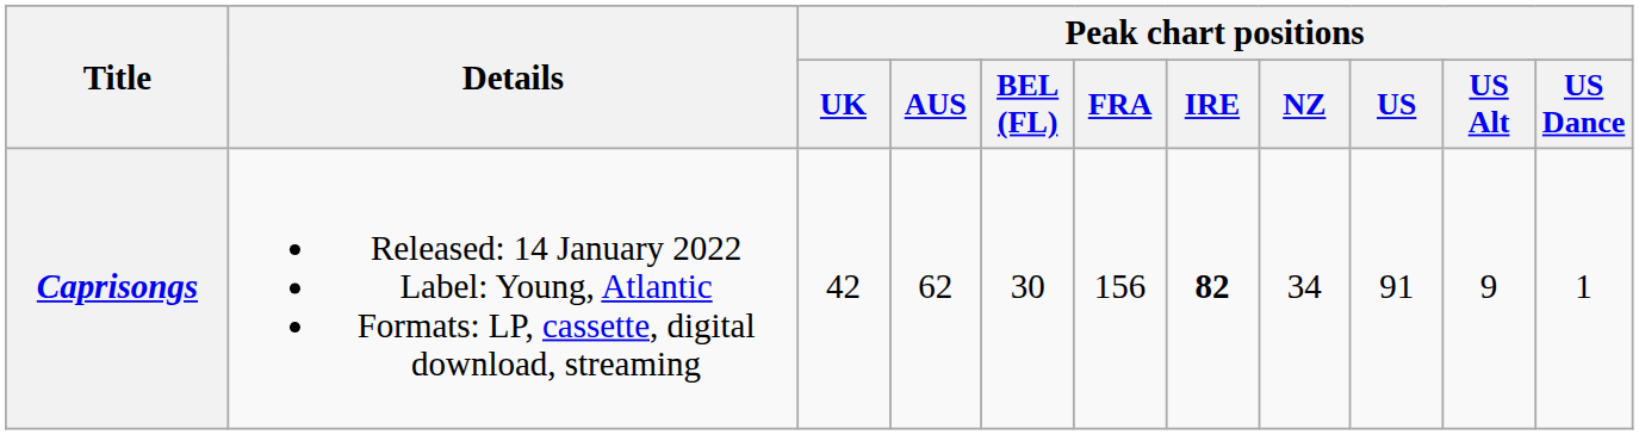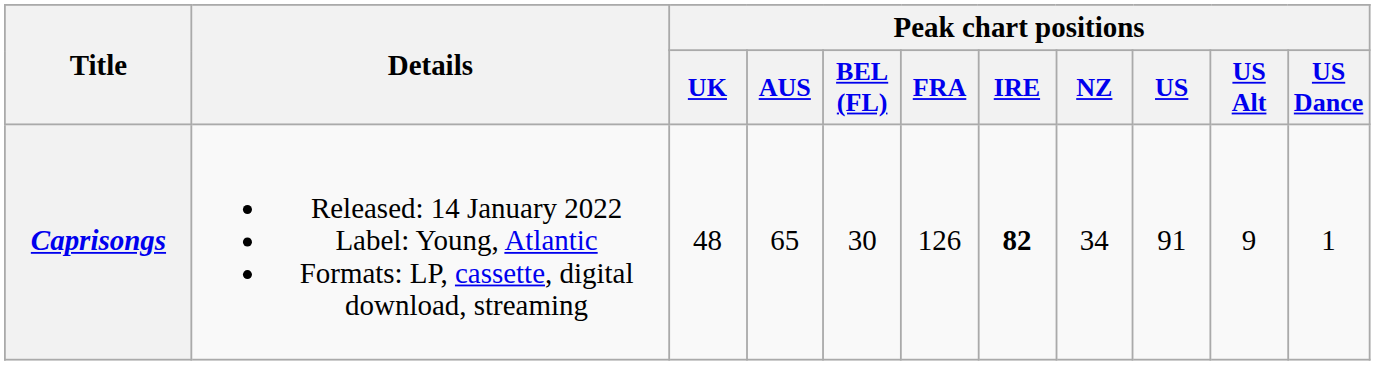Caprisongs | Peak chart positions / UK: 42 -> 48
Caprisongs | Peak chart positions / AUS: 62 -> 65
Caprisongs | Peak chart positions / FRA: 156 -> 126
